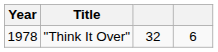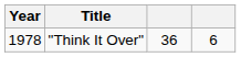"Think It Over" | column 3: 32 -> 36
